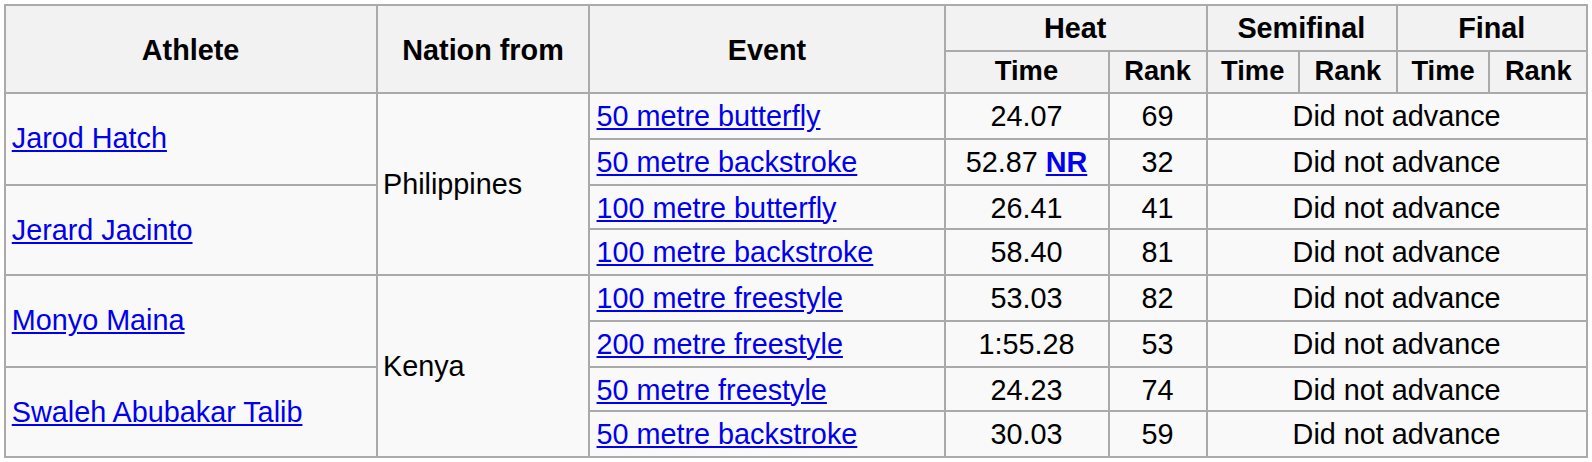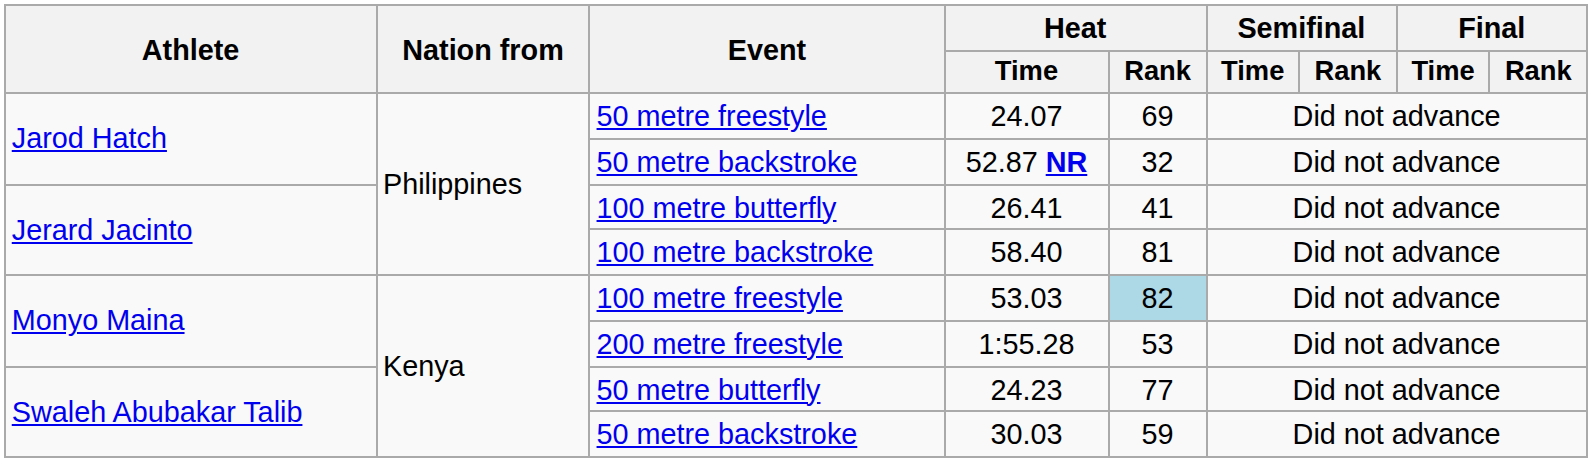24.07 | Event: 50 metre butterfly -> 50 metre freestyle
53.03 | Heat / Rank: no background -> lightblue background
24.23 | Event: 50 metre freestyle -> 50 metre butterfly
24.23 | Heat / Rank: 74 -> 77
